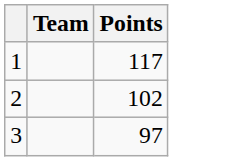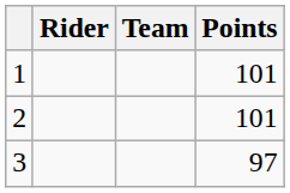+ column: Rider
1 | Points: 117 -> 101
2 | Points: 102 -> 101
